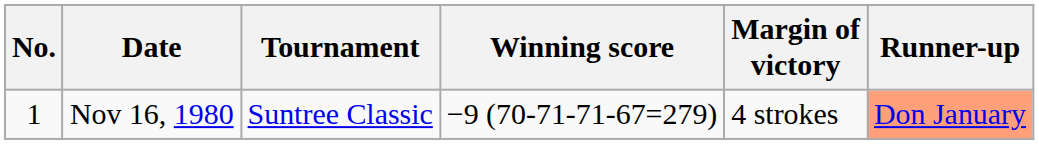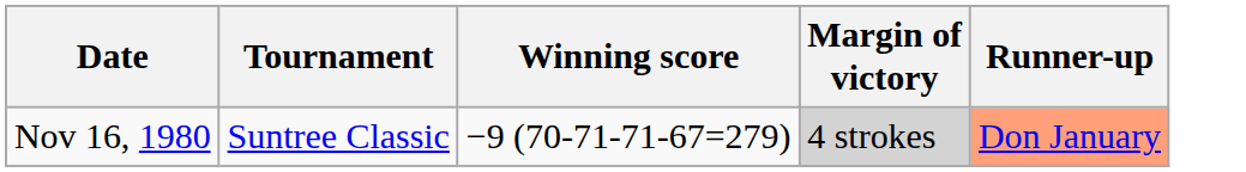- column: No. | 1
Nov 16, 1980 | Margin of victory: no background -> lightgrey background
